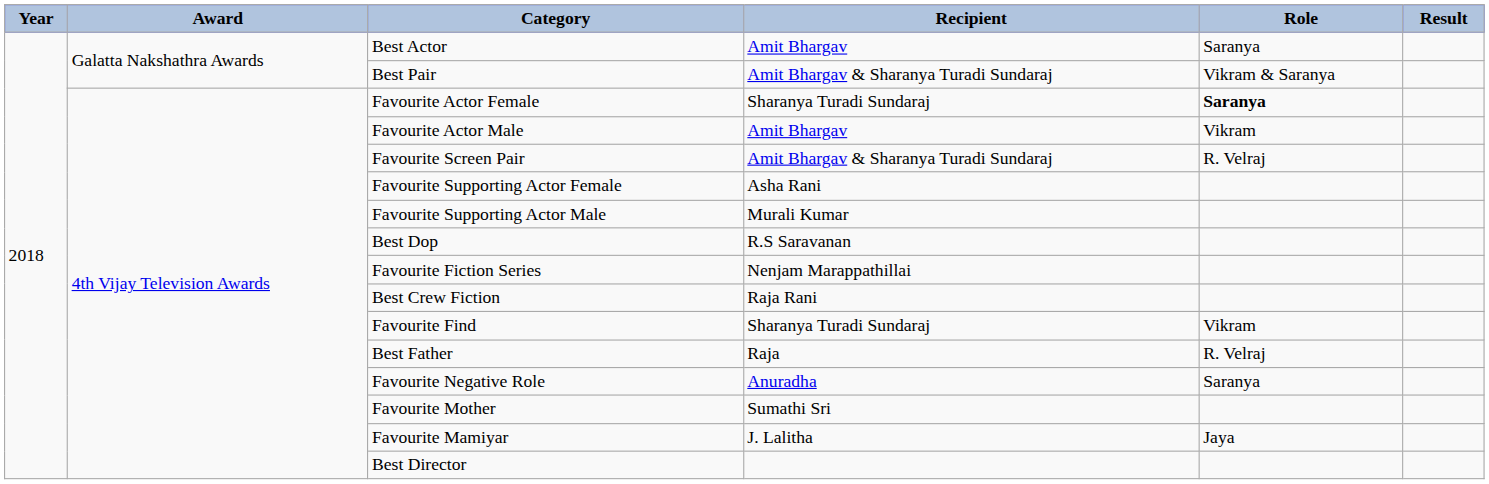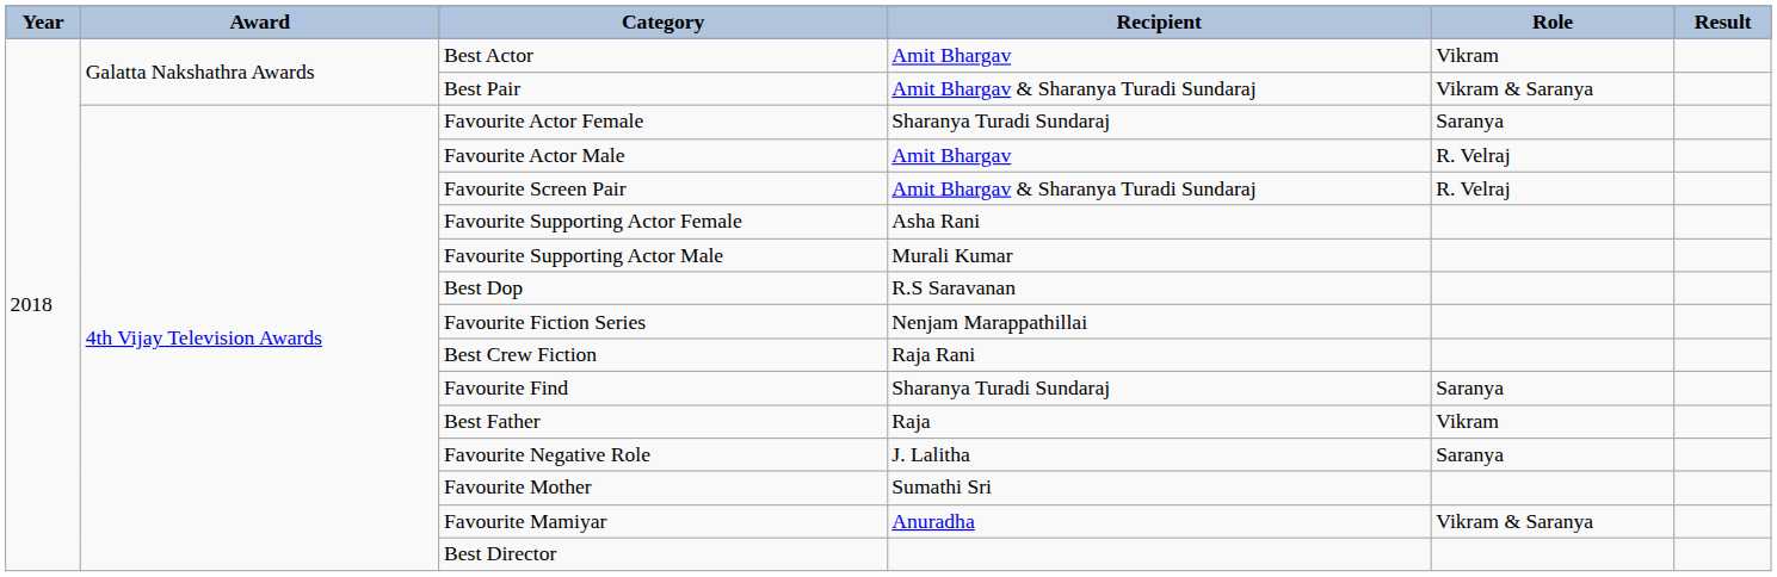Best Actor | Role: Saranya -> Vikram
Favourite Actor Female | Role: bold -> normal
Favourite Actor Male | Role: Vikram -> R. Velraj
Favourite Find | Role: Vikram -> Saranya
Best Father | Role: R. Velraj -> Vikram
Favourite Negative Role | Recipient: Anuradha -> J. Lalitha
Favourite Mamiyar | Recipient: J. Lalitha -> Anuradha
Favourite Mamiyar | Role: Jaya -> Vikram & Saranya
